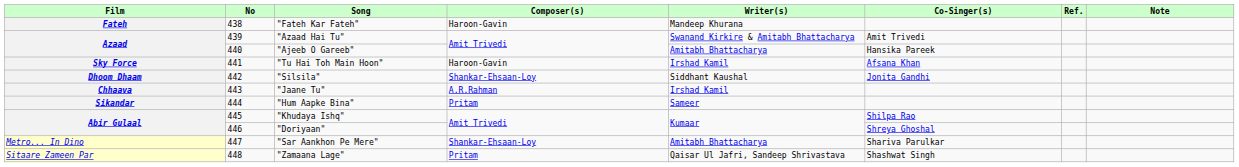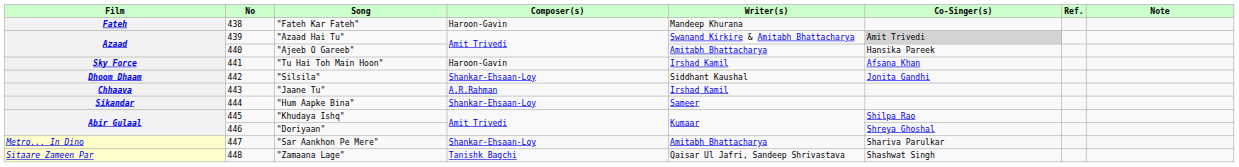"Azaad Hai Tu" | Co-Singer(s): no background -> lightgrey background
"Hum Aapke Bina" | Composer(s): Pritam -> Shankar-Ehsaan-Loy
"Zamaana Lage" | Composer(s): Pritam -> Tanishk Bagchi
